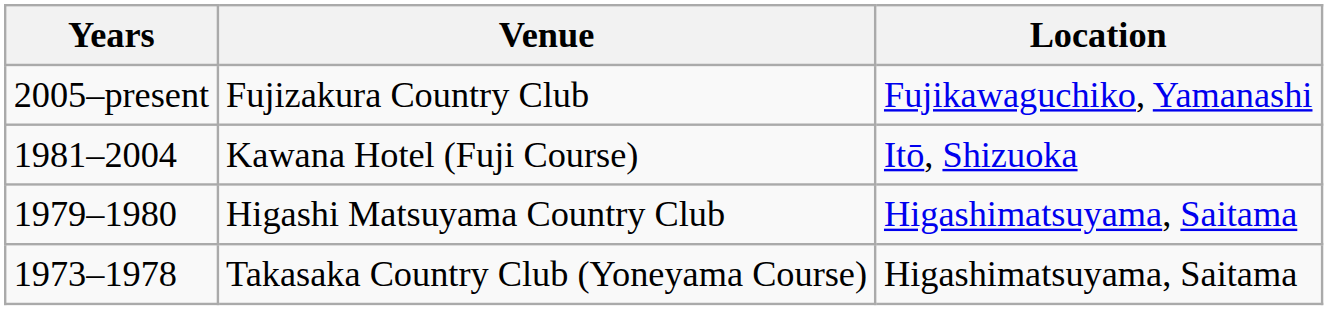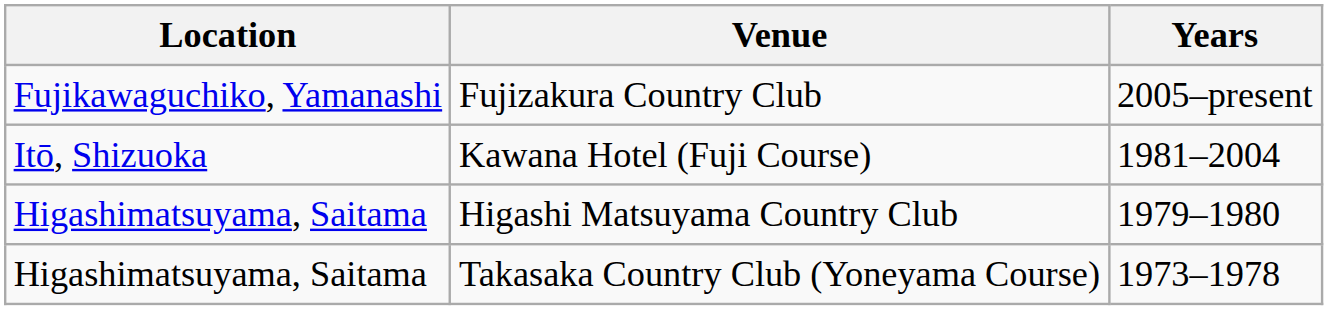columns swapped: Years <-> Location
